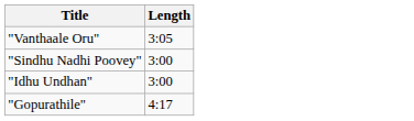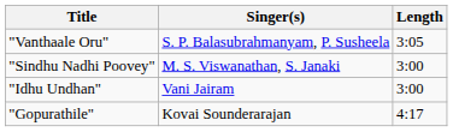+ column: Singer(s) | S. P. Balasubrahmanyam, P. Susheela | M. S. Viswanathan, S. Janaki | Vani Jairam | Kovai Sounderarajan
